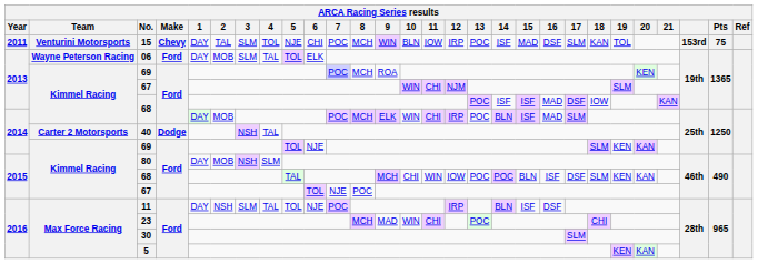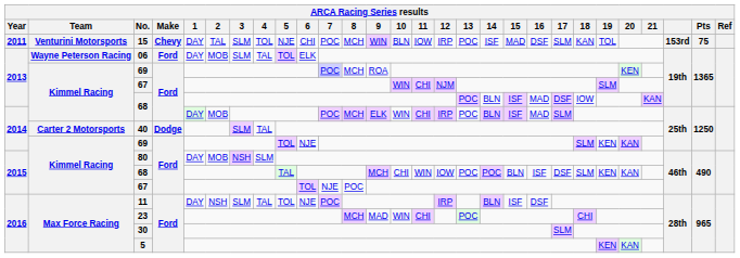2013 / 68 | 14: ISF -> BLN
40 | 3: NSH -> SLM
